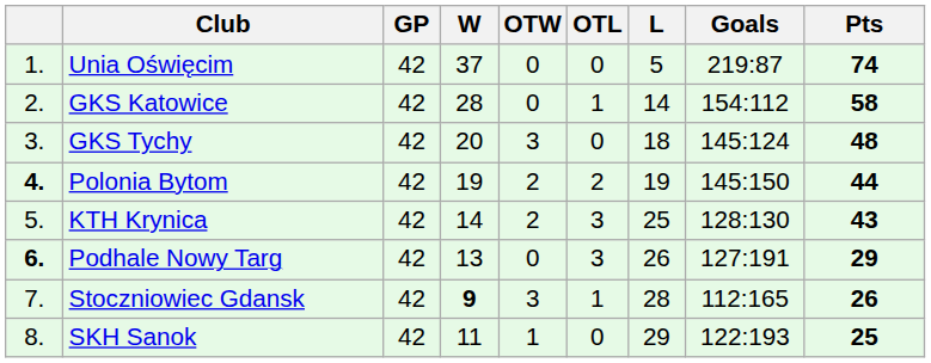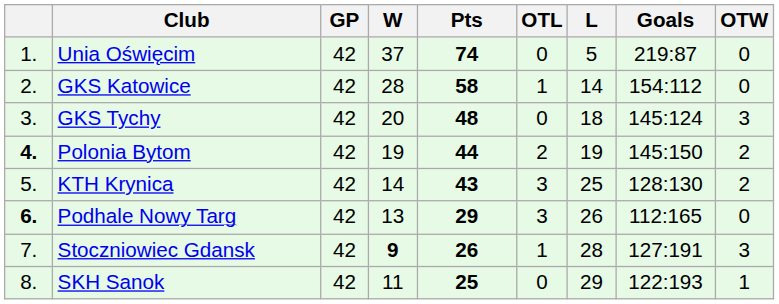columns swapped: OTW <-> Pts
Podhale Nowy Targ | Goals: 127:191 -> 112:165
Stoczniowiec Gdansk | Goals: 112:165 -> 127:191
